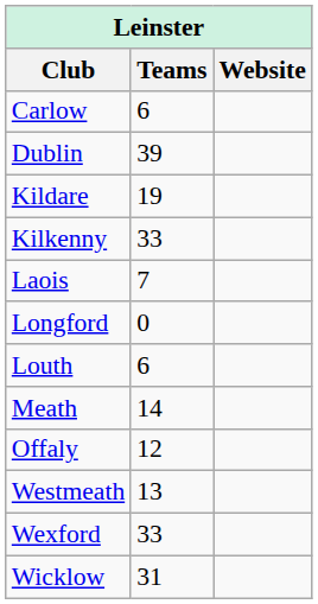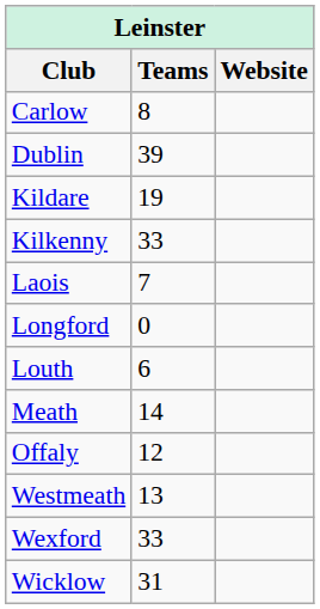Carlow | Teams: 6 -> 8
